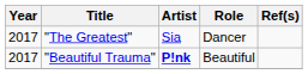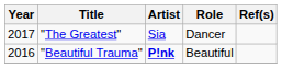"Beautiful Trauma" | Year: 2017 -> 2016
